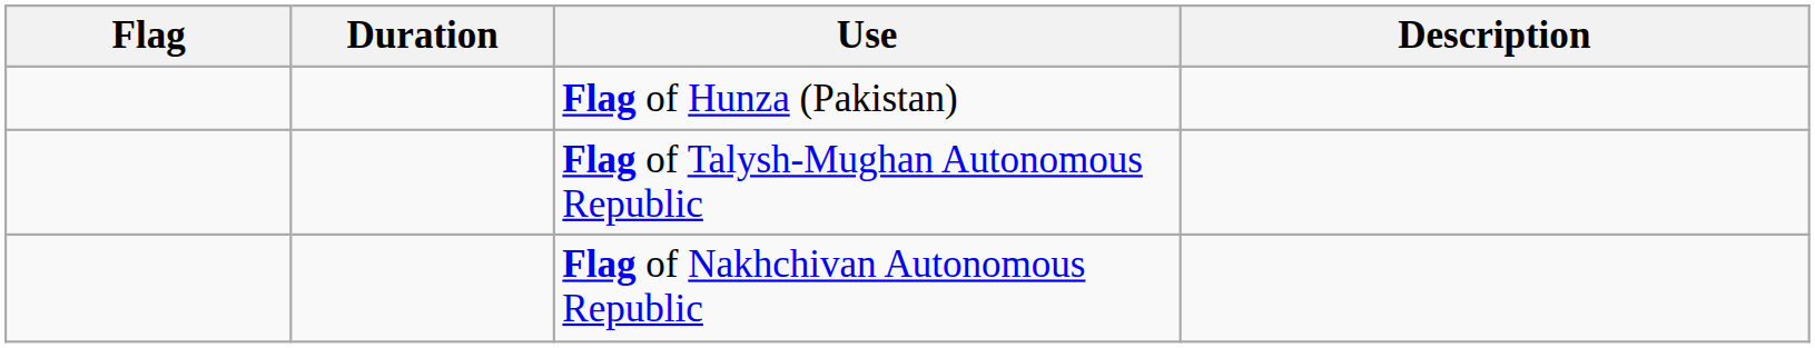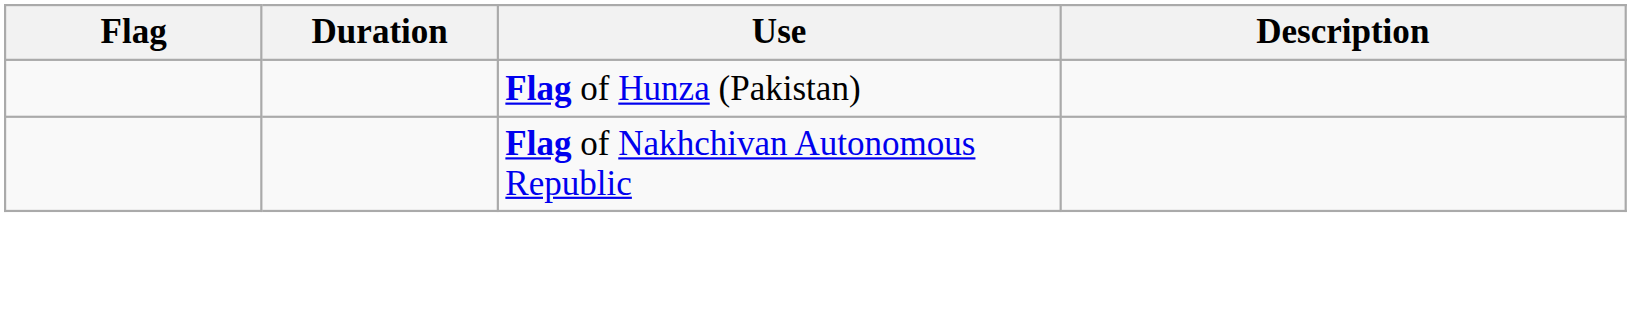- row: Flag of Talysh-Mughan Autonomous Republic
